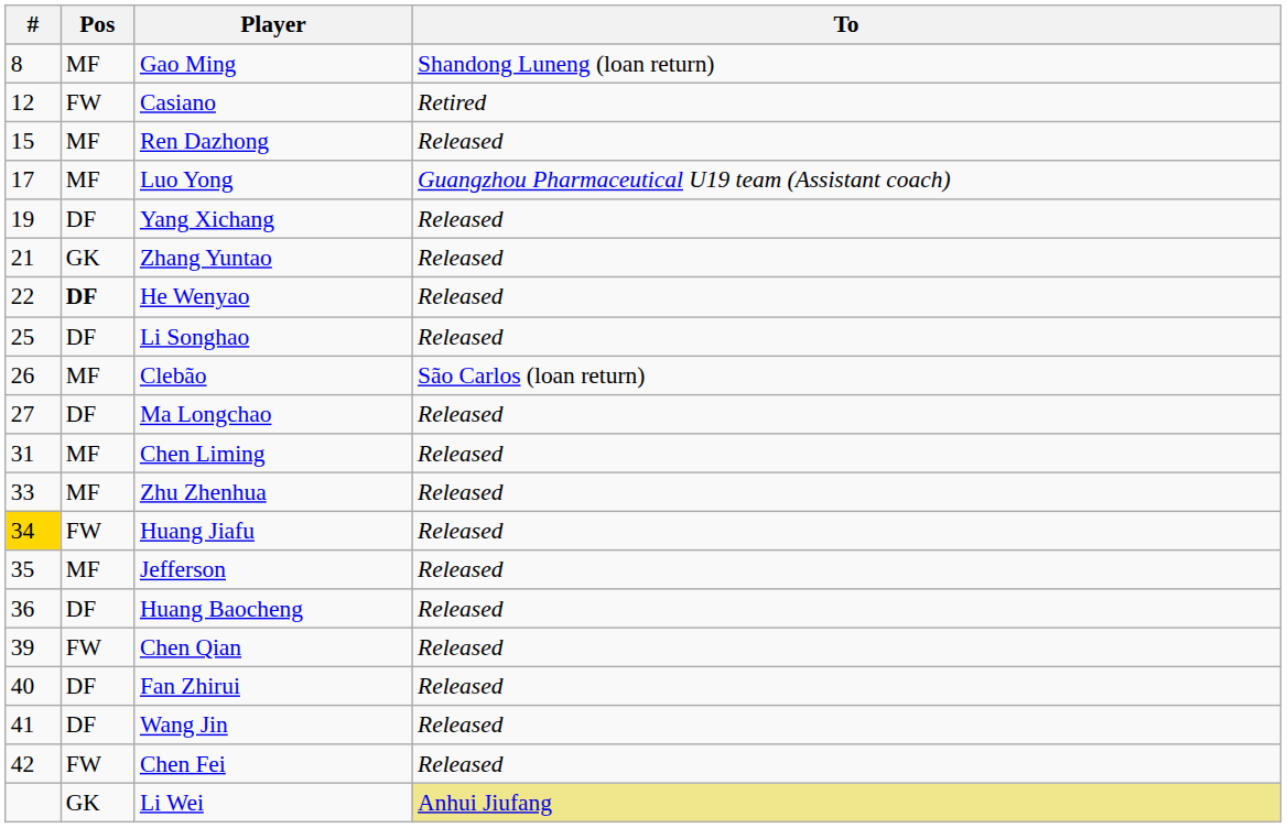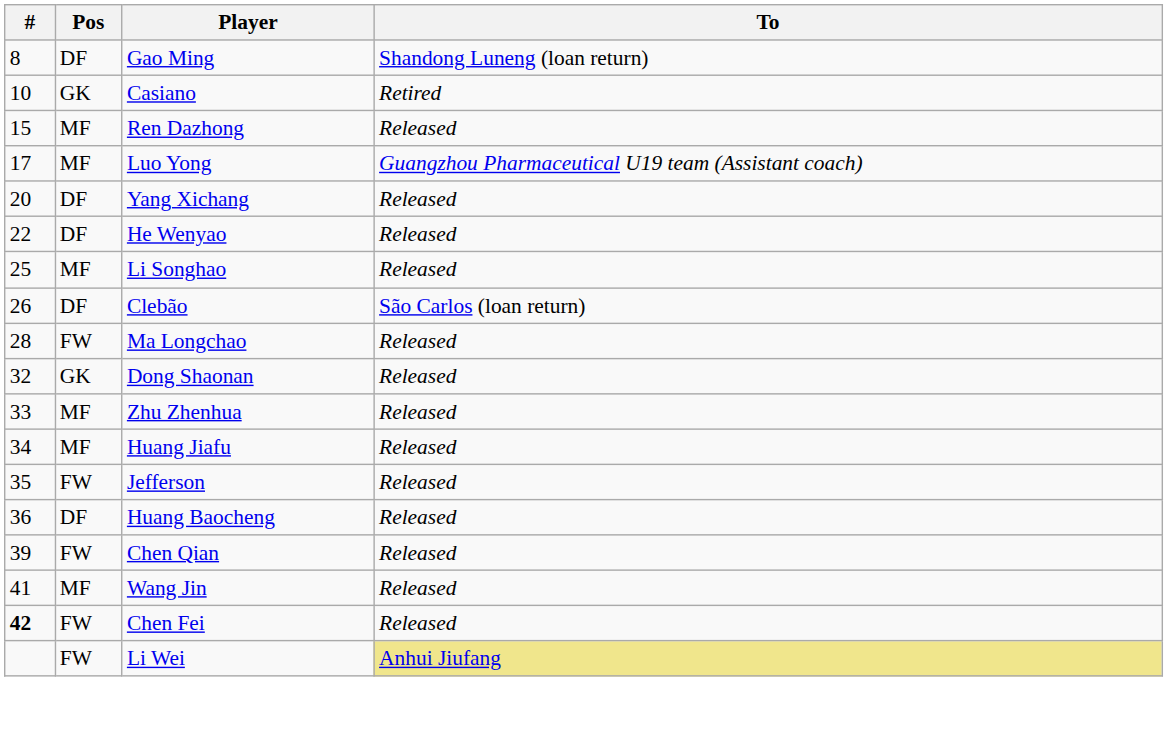Gao Ming | Pos: MF -> DF
Casiano | #: 12 -> 10
Casiano | Pos: FW -> GK
Yang Xichang | #: 19 -> 20
- row: 21 | GK | Zhang Yuntao | Released
He Wenyao | Pos: bold -> normal
Li Songhao | Pos: DF -> MF
Clebão | Pos: MF -> DF
Ma Longchao | #: 27 -> 28
Ma Longchao | Pos: DF -> FW
- row: 31 | MF | Chen Liming | Released
+ row: 32 | GK | Dong Shaonan | Released
Huang Jiafu | #: gold background -> no background
Huang Jiafu | Pos: FW -> MF
Jefferson | Pos: MF -> FW
- row: 40 | DF | Fan Zhirui | Released
Wang Jin | Pos: DF -> MF
Chen Fei | #: normal -> bold
Li Wei | Pos: GK -> FW
